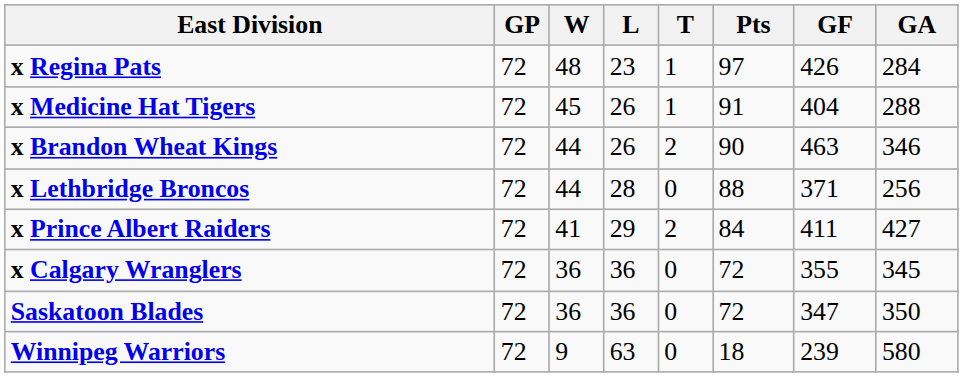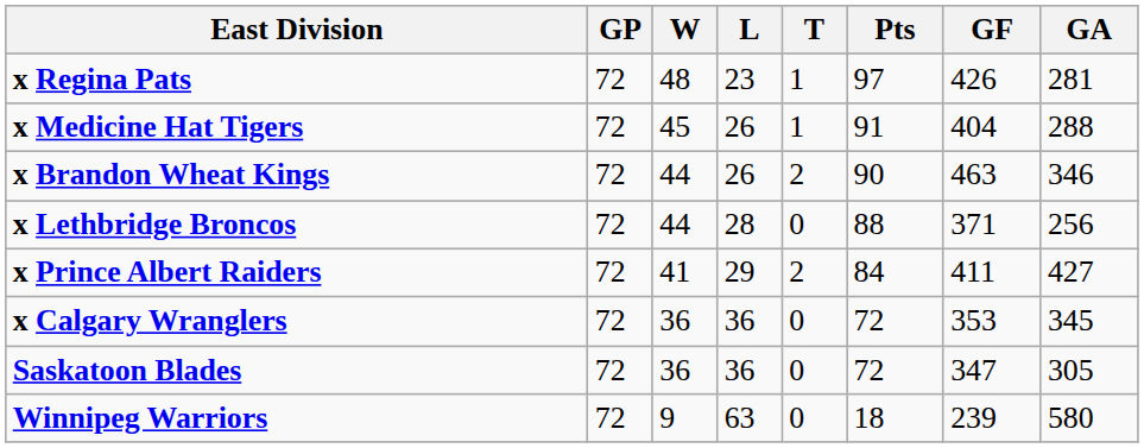x Regina Pats | GA: 284 -> 281
x Calgary Wranglers | GF: 355 -> 353
Saskatoon Blades | GA: 350 -> 305
